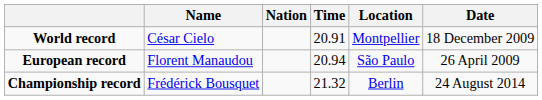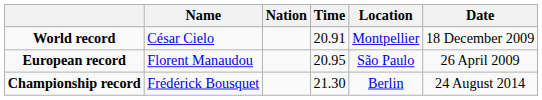European record | Time: 20.94 -> 20.95
Championship record | Time: 21.32 -> 21.30
